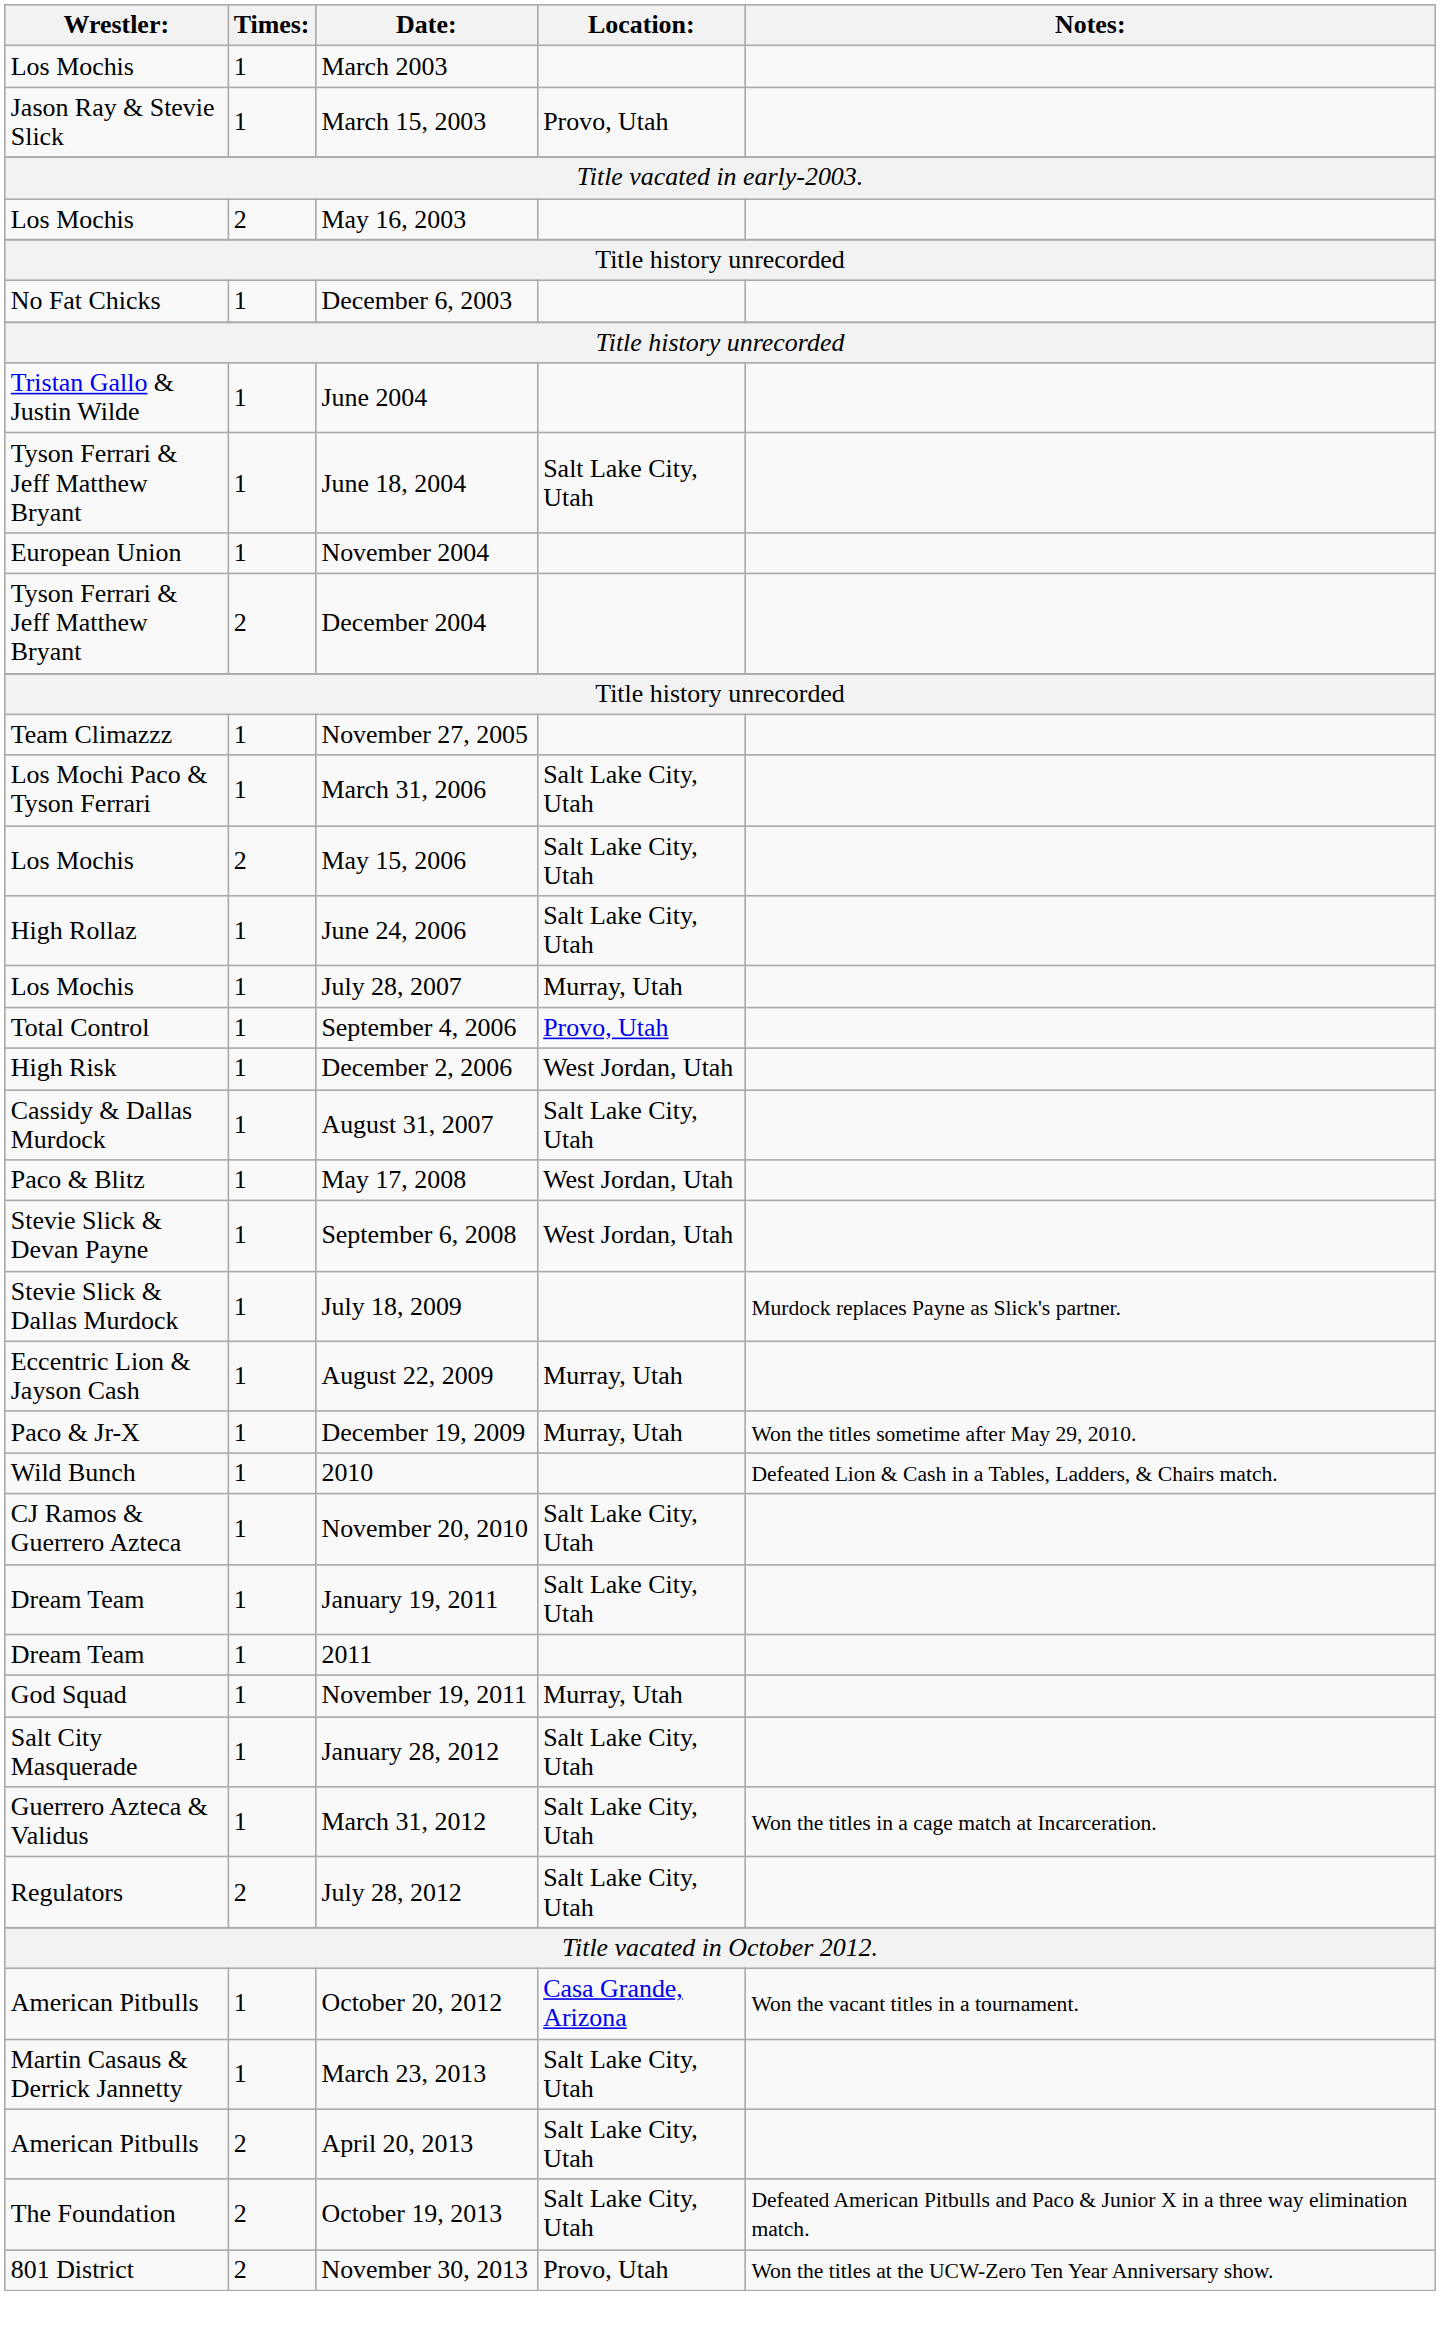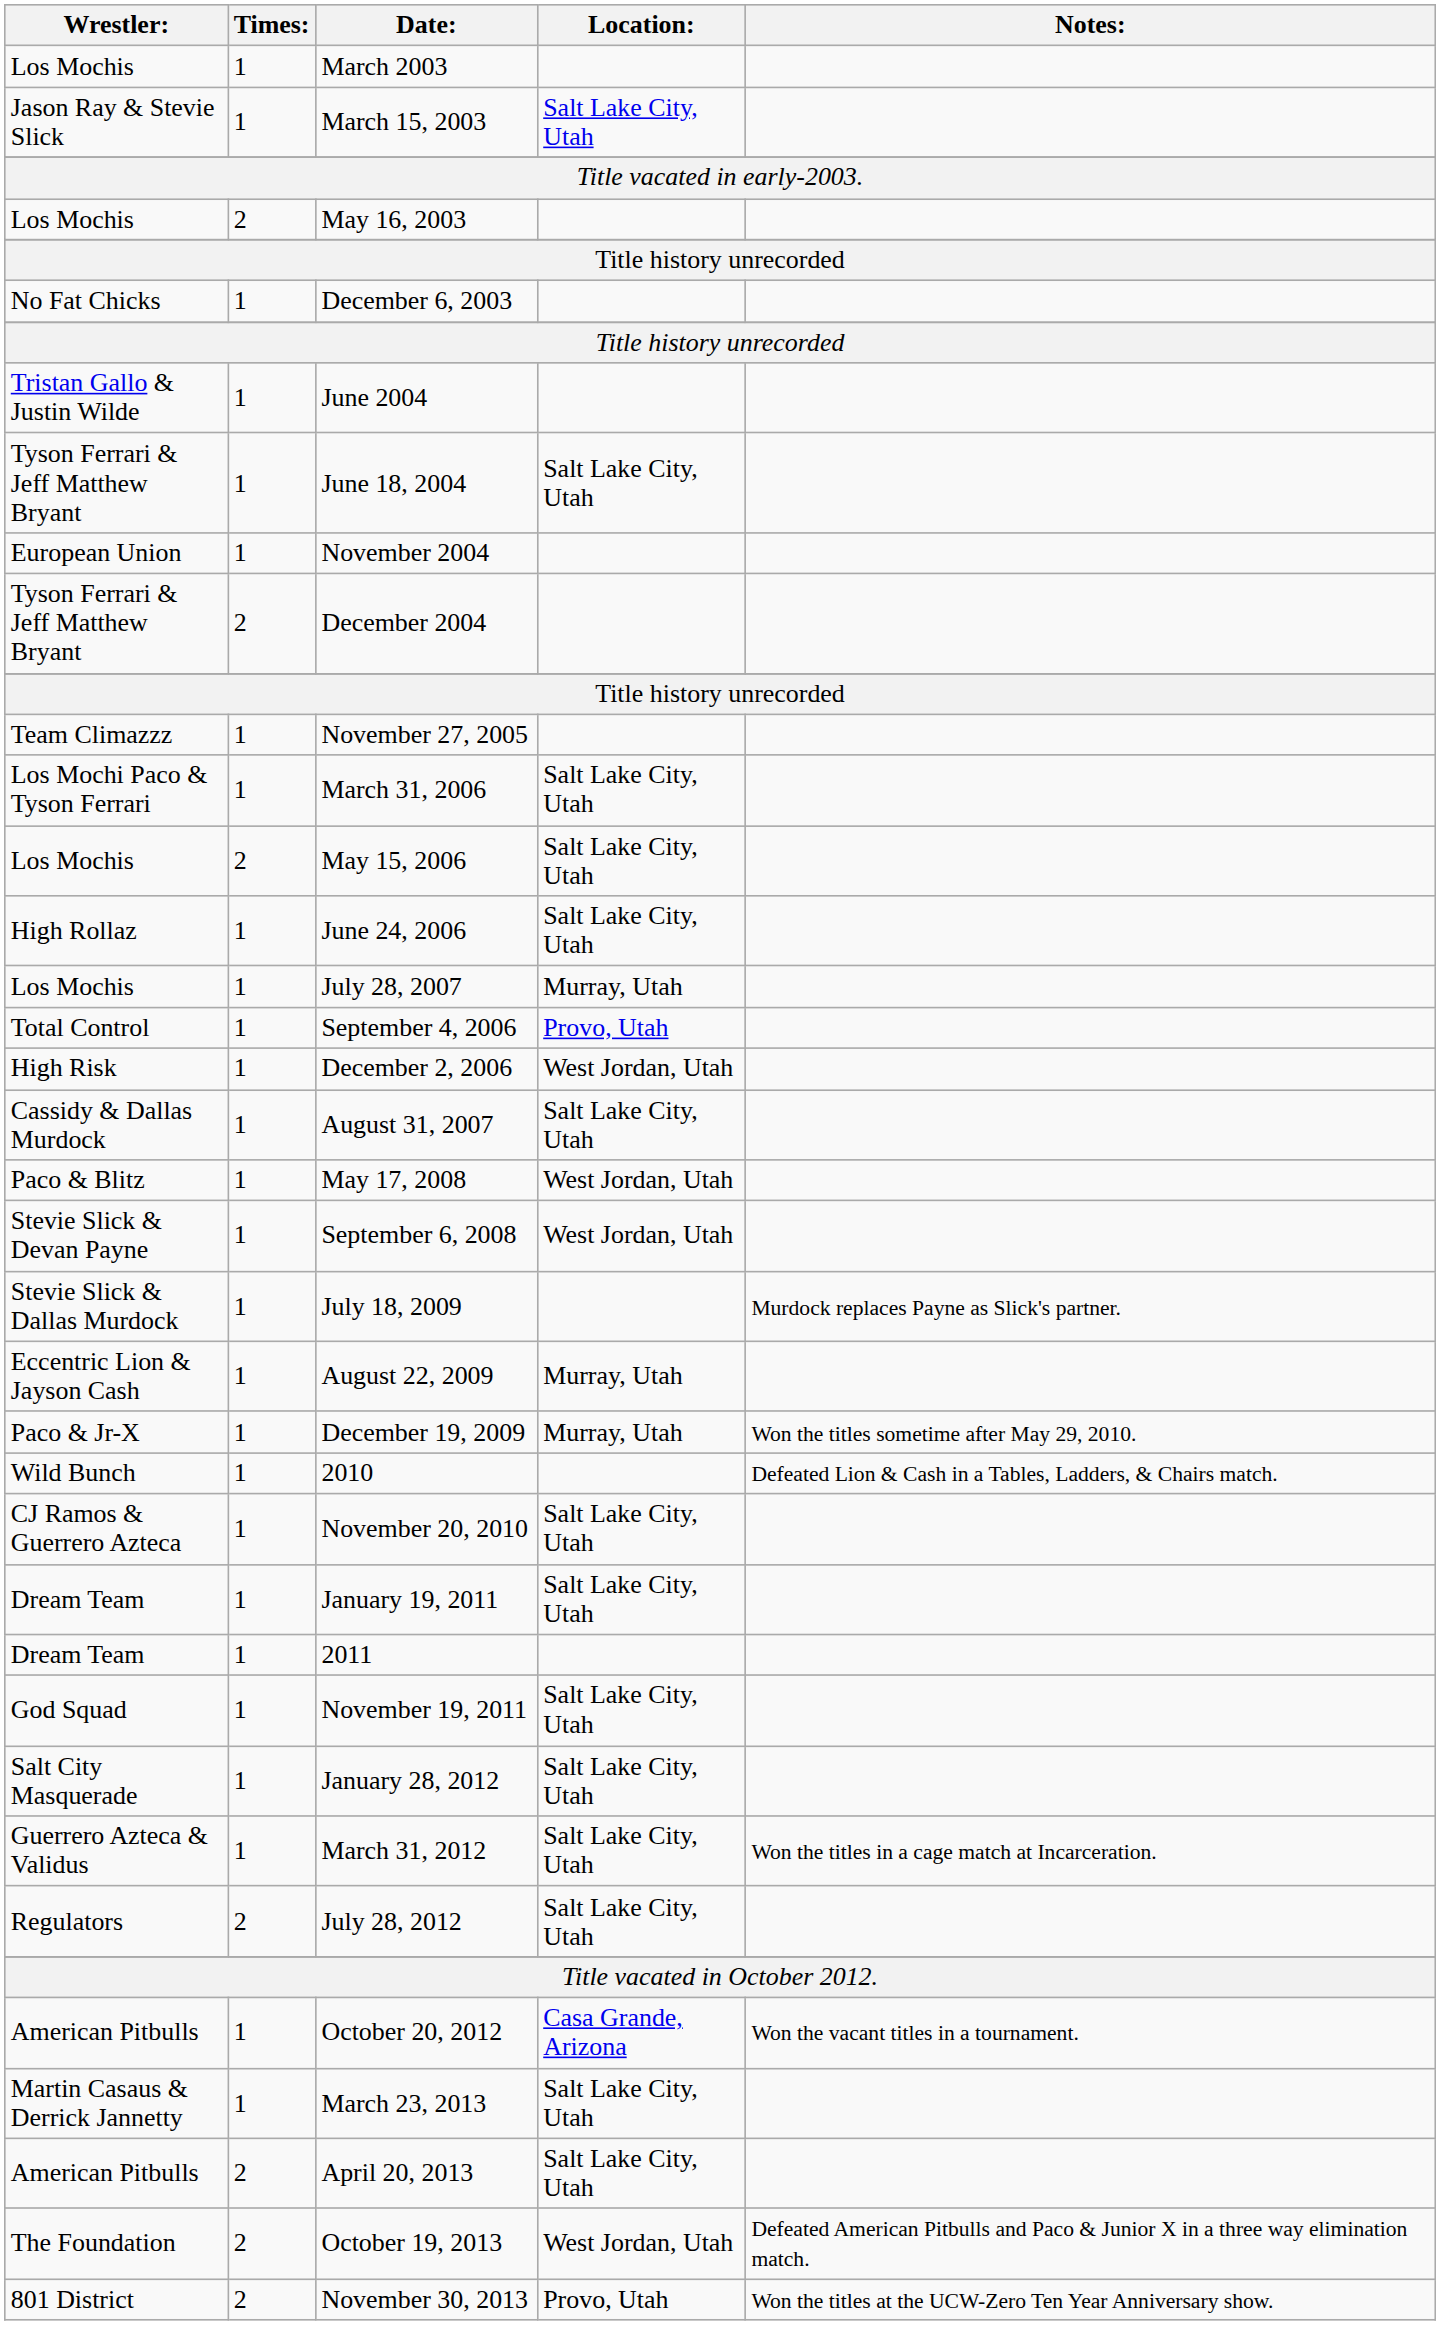March 15, 2003 | Location:: Provo, Utah -> Salt Lake City, Utah
November 19, 2011 | Location:: Murray, Utah -> Salt Lake City, Utah
October 19, 2013 | Location:: Salt Lake City, Utah -> West Jordan, Utah
